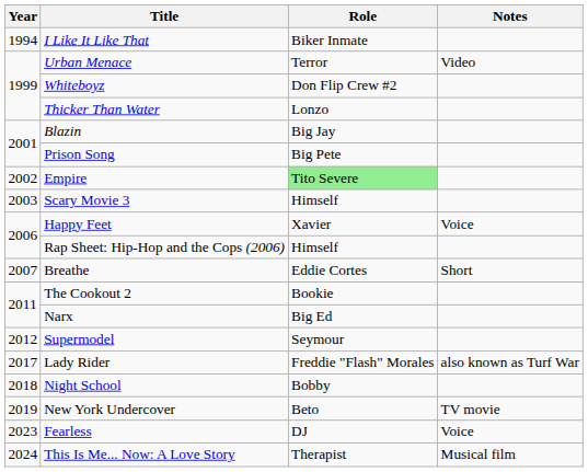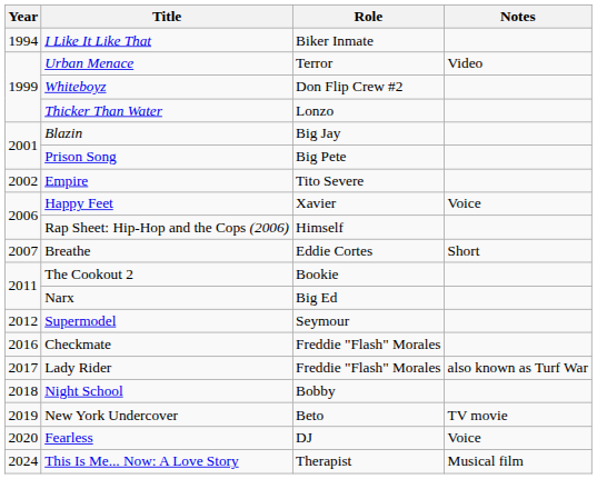Empire | Role: lightgreen background -> no background
- row: 2003 | Scary Movie 3 | Himself
+ row: 2016 | Checkmate | Freddie "Flash" Morales
Fearless | Year: 2023 -> 2020
